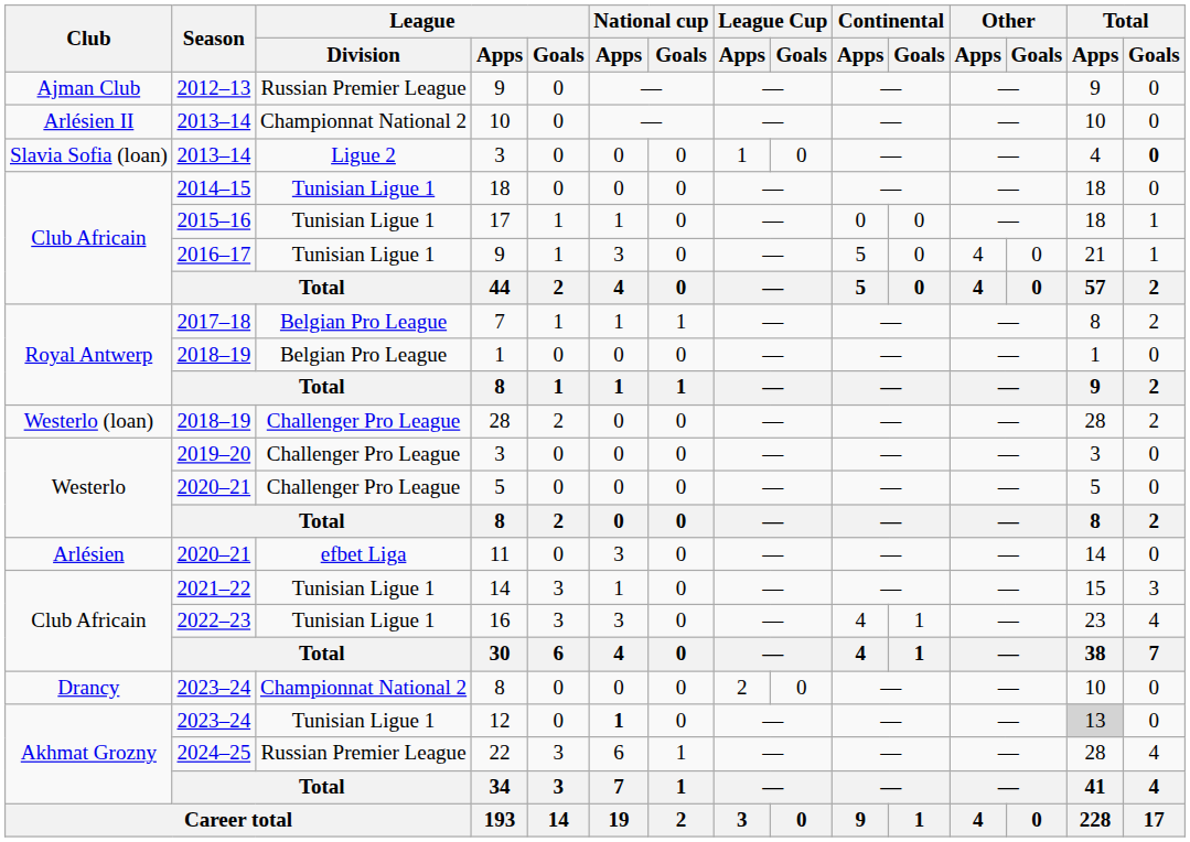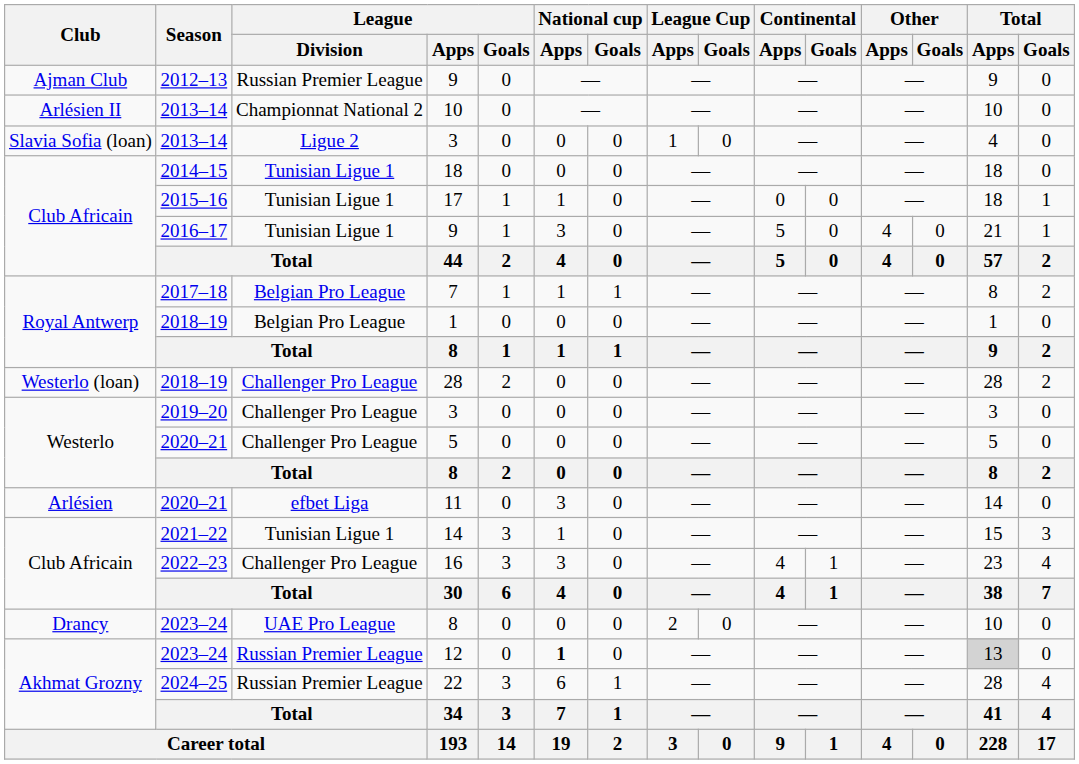2013–14 / 3 | Total / Goals: bold -> normal
16 | League / Division: Tunisian Ligue 1 -> Challenger Pro League
2023–24 / 8 | League / Division: Championnat National 2 -> UAE Pro League
12 | League / Division: Tunisian Ligue 1 -> Russian Premier League
